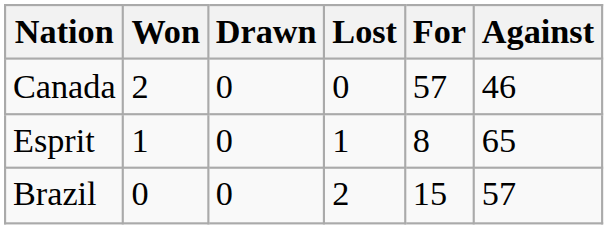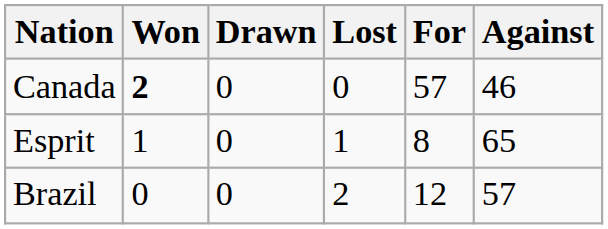Canada | Won: normal -> bold
Brazil | For: 15 -> 12
